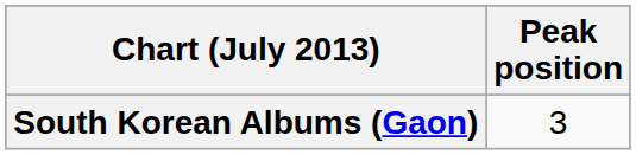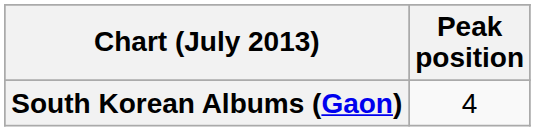South Korean Albums (Gaon) | Peak position: 3 -> 4
